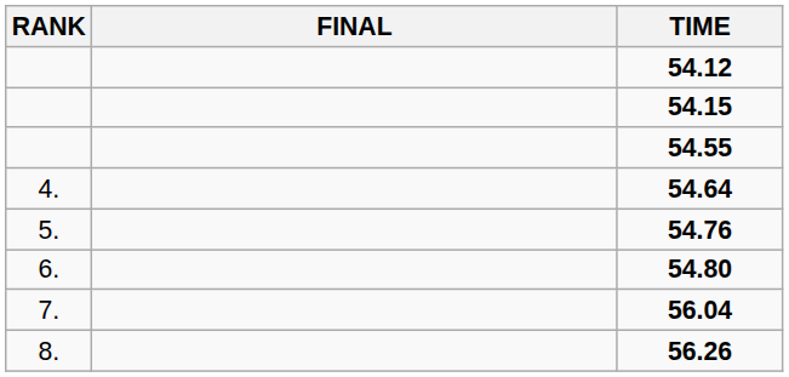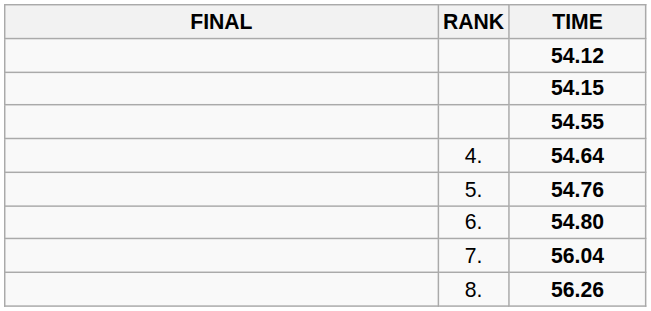columns swapped: RANK <-> FINAL
